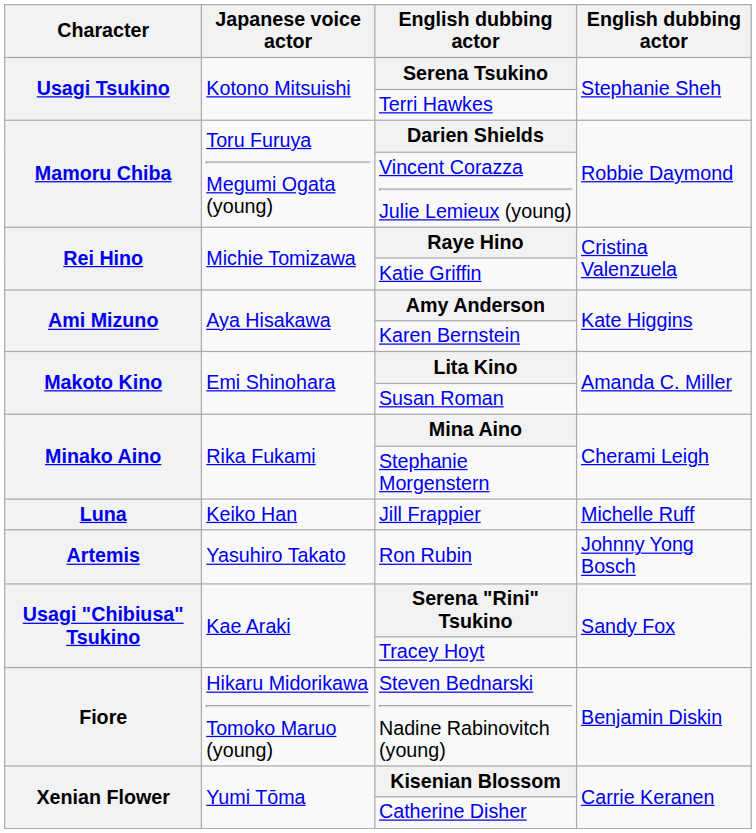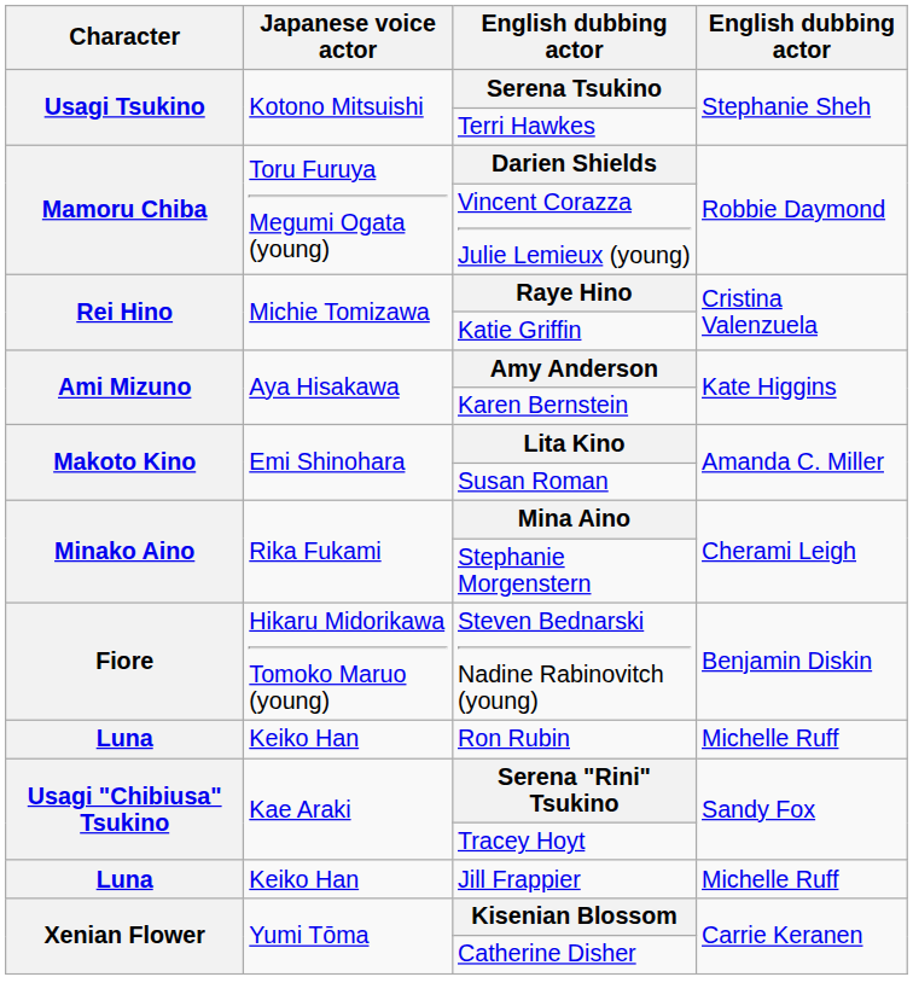rows swapped: Jill Frappier <-> Steven Bednarski Nadine Rabinovitch (young)
Ron Rubin | Character: Artemis -> Luna
Ron Rubin | Japanese voice actor: Yasuhiro Takato -> Keiko Han
Ron Rubin | column 4: Johnny Yong Bosch -> Michelle Ruff
